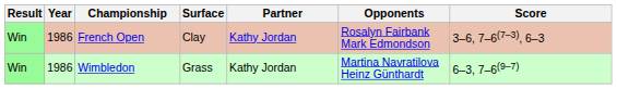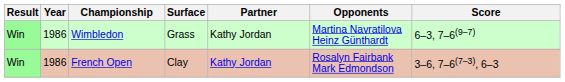rows swapped: French Open <-> Wimbledon
